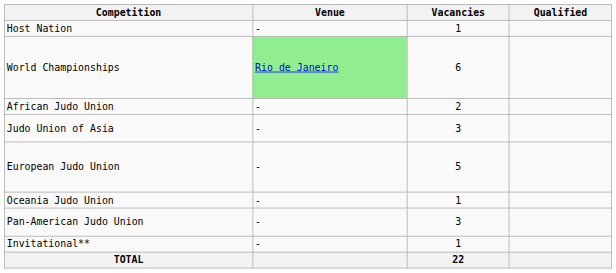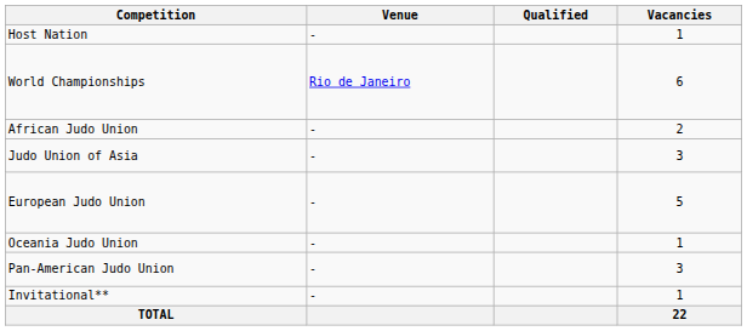columns swapped: Vacancies <-> Qualified
World Championships | Venue: lightgreen background -> no background
